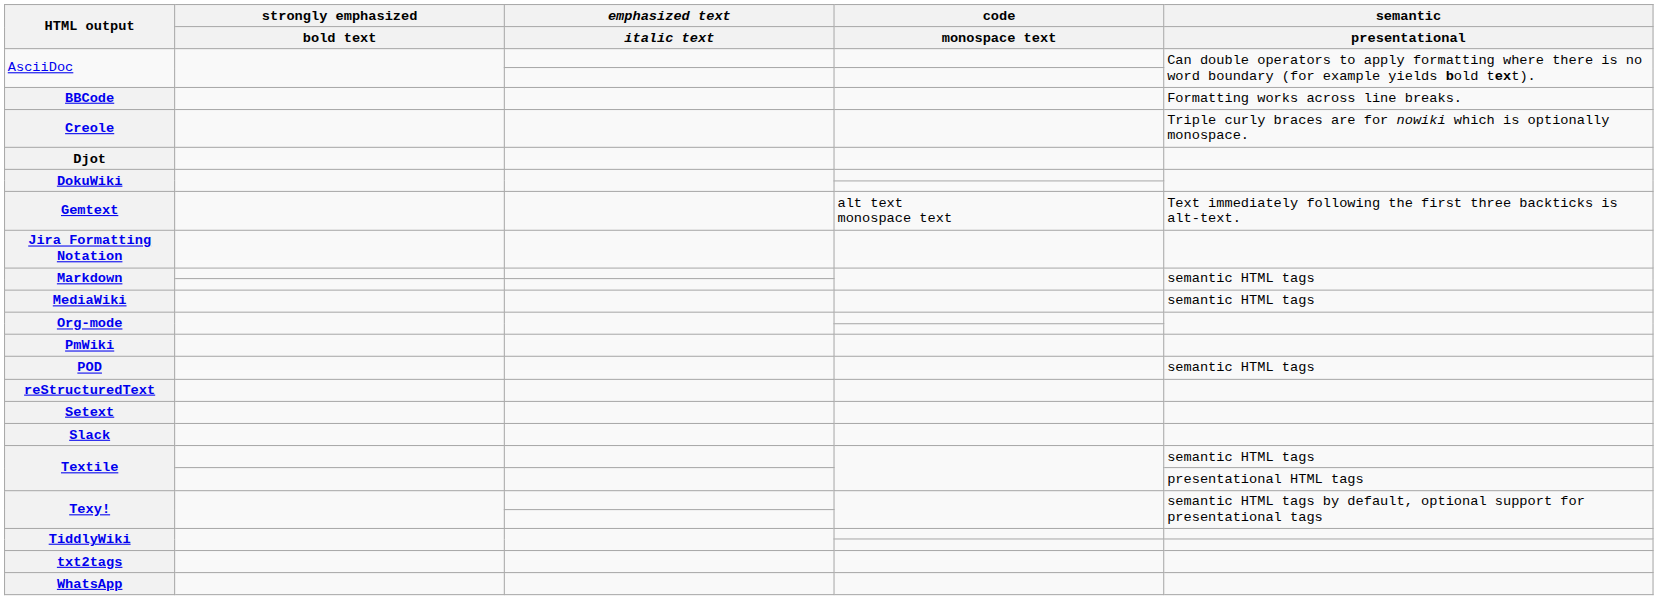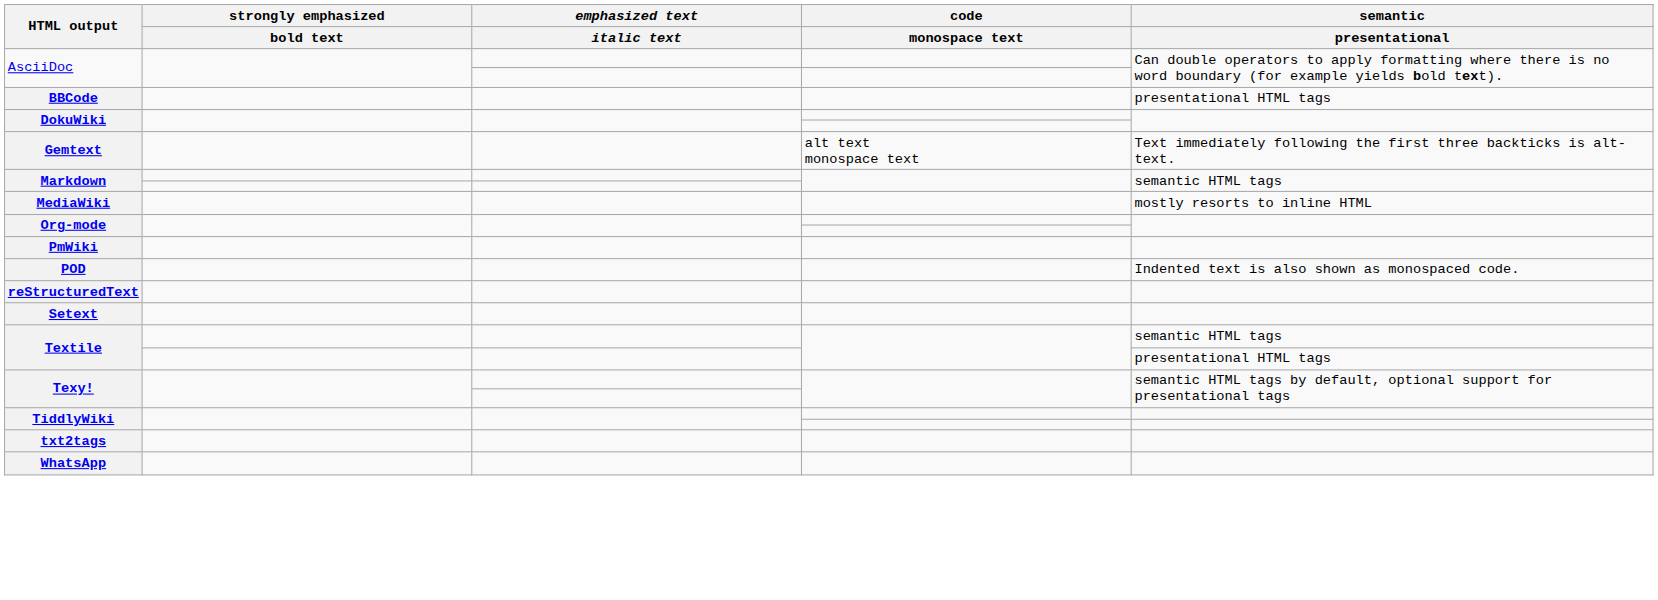BBCode | semantic / presentational: Formatting works across line breaks. -> presentational HTML tags
- row: Creole | Triple curly braces are for nowiki which is optionally monospace.
- row: Djot
- row: Jira Formatting Notation
MediaWiki | semantic / presentational: semantic HTML tags -> mostly resorts to inline HTML
POD | semantic / presentational: semantic HTML tags -> Indented text is also shown as monospaced code.
- row: Slack
